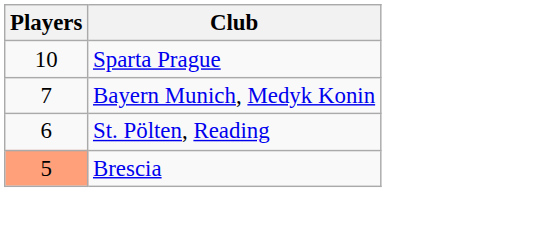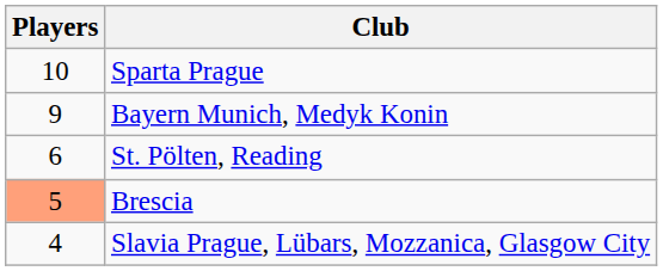Bayern Munich, Medyk Konin | Players: 7 -> 9
+ row: 4 | Slavia Prague, Lübars, Mozzanica, Glasgow City
